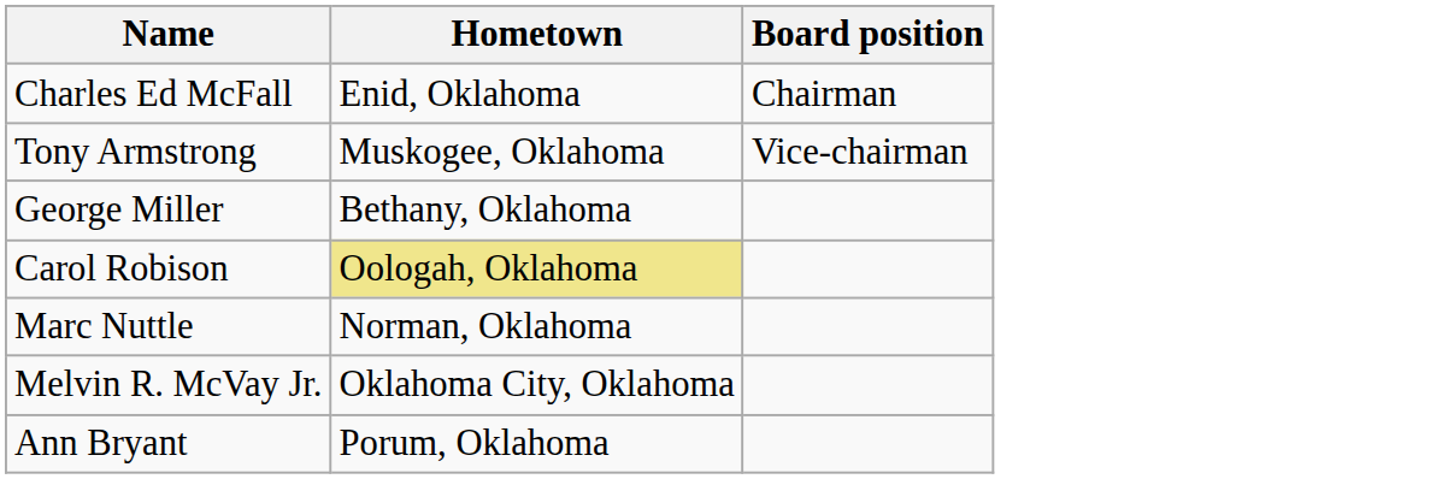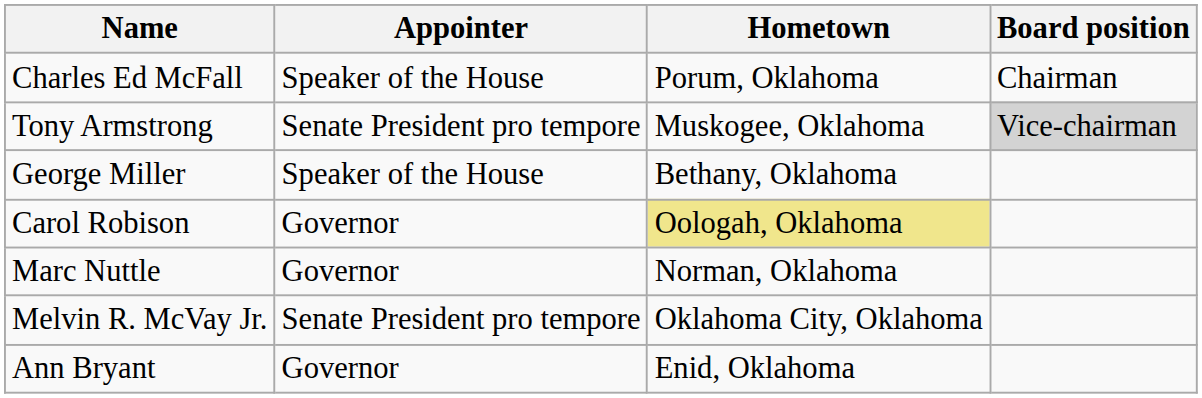+ column: Appointer | Speaker of the House | Senate President pro tempore | Speaker of the House | Governor | Governor | Senate President pro tempore | Governor
Charles Ed McFall | Hometown: Enid, Oklahoma -> Porum, Oklahoma
Tony Armstrong | Board position: no background -> lightgrey background
Ann Bryant | Hometown: Porum, Oklahoma -> Enid, Oklahoma
